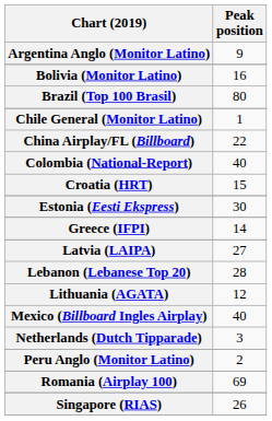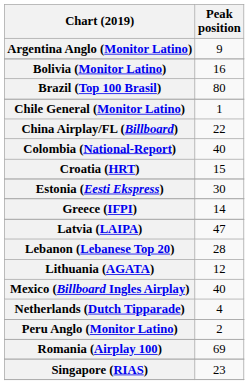Latvia (LAIPA) | Peak position: 27 -> 47
Netherlands (Dutch Tipparade) | Peak position: 3 -> 4
Singapore (RIAS) | Peak position: 26 -> 23
